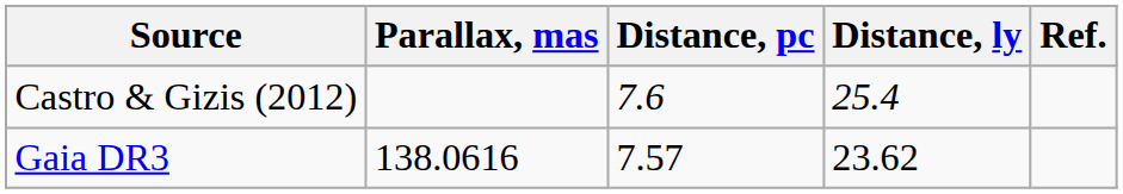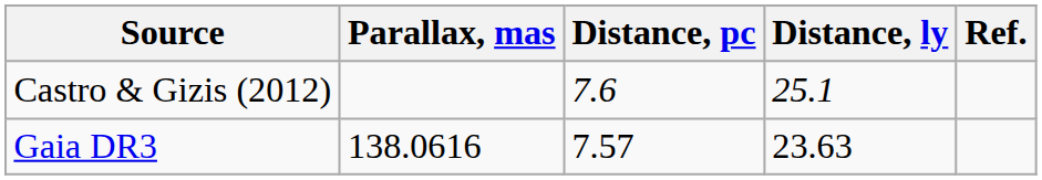Castro & Gizis (2012) | Distance, ly: 25.4 -> 25.1
Gaia DR3 | Distance, ly: 23.62 -> 23.63
